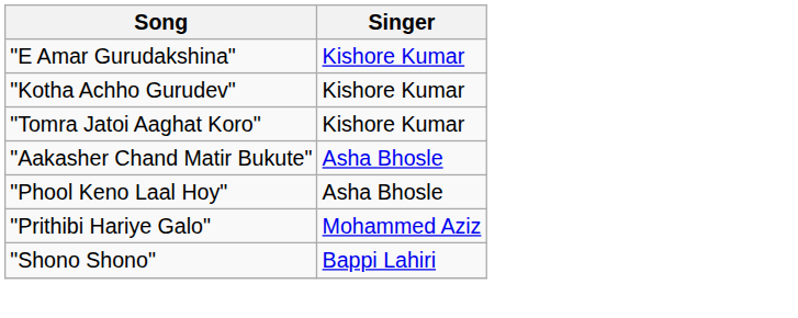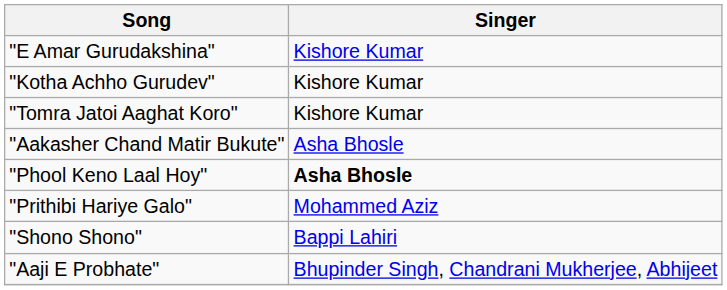"Phool Keno Laal Hoy" | Singer: normal -> bold
+ row: "Aaji E Probhate" | Bhupinder Singh, Chandrani Mukherjee, Abhijeet
